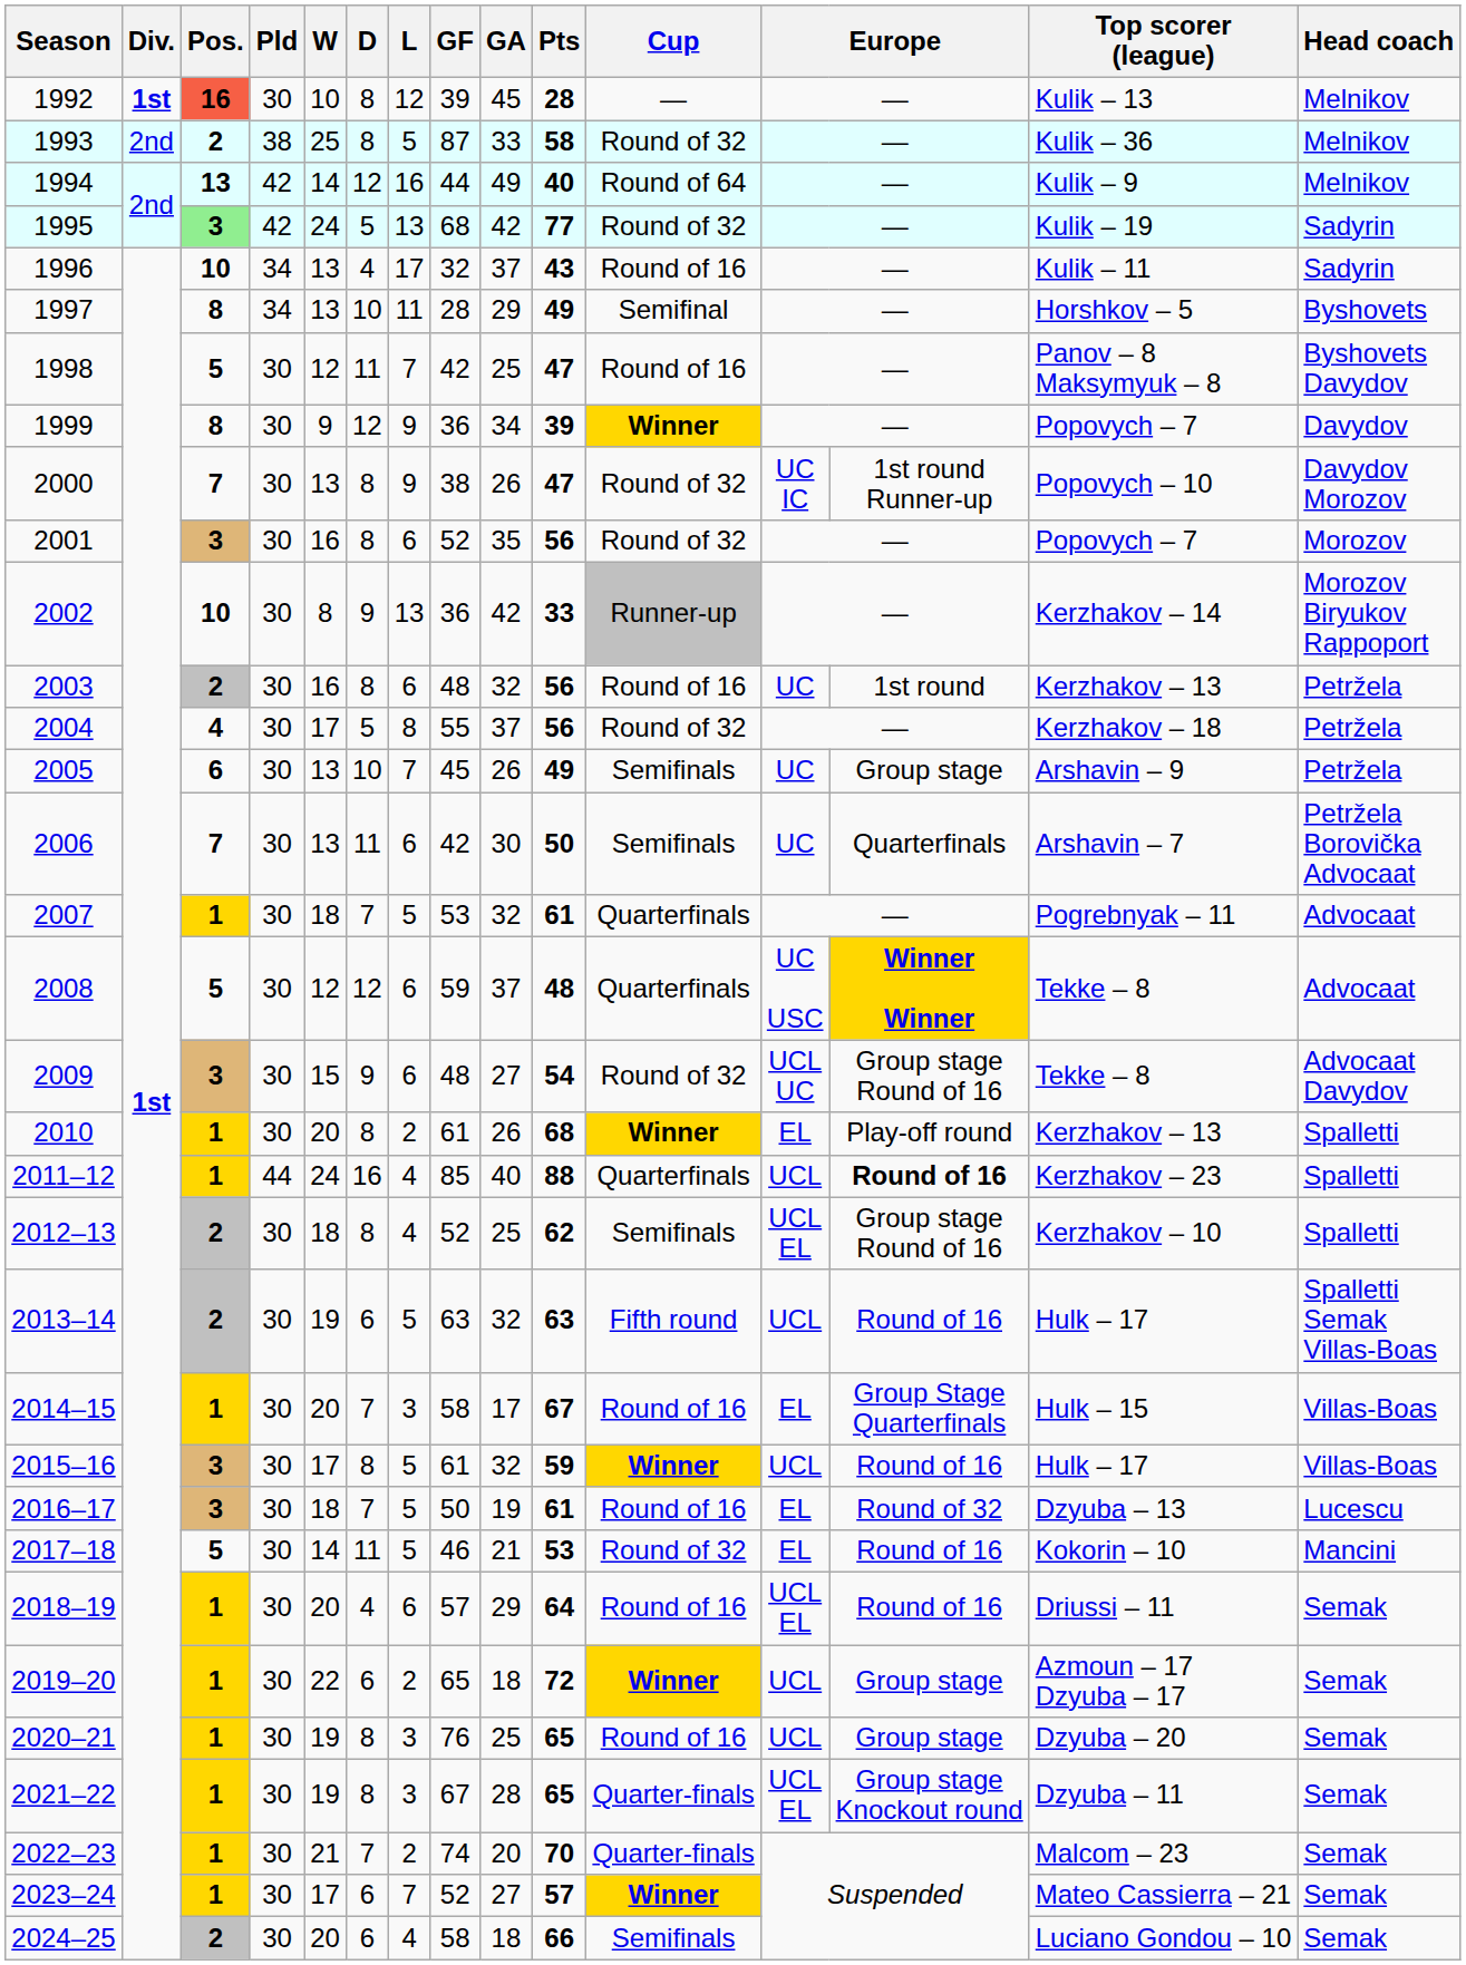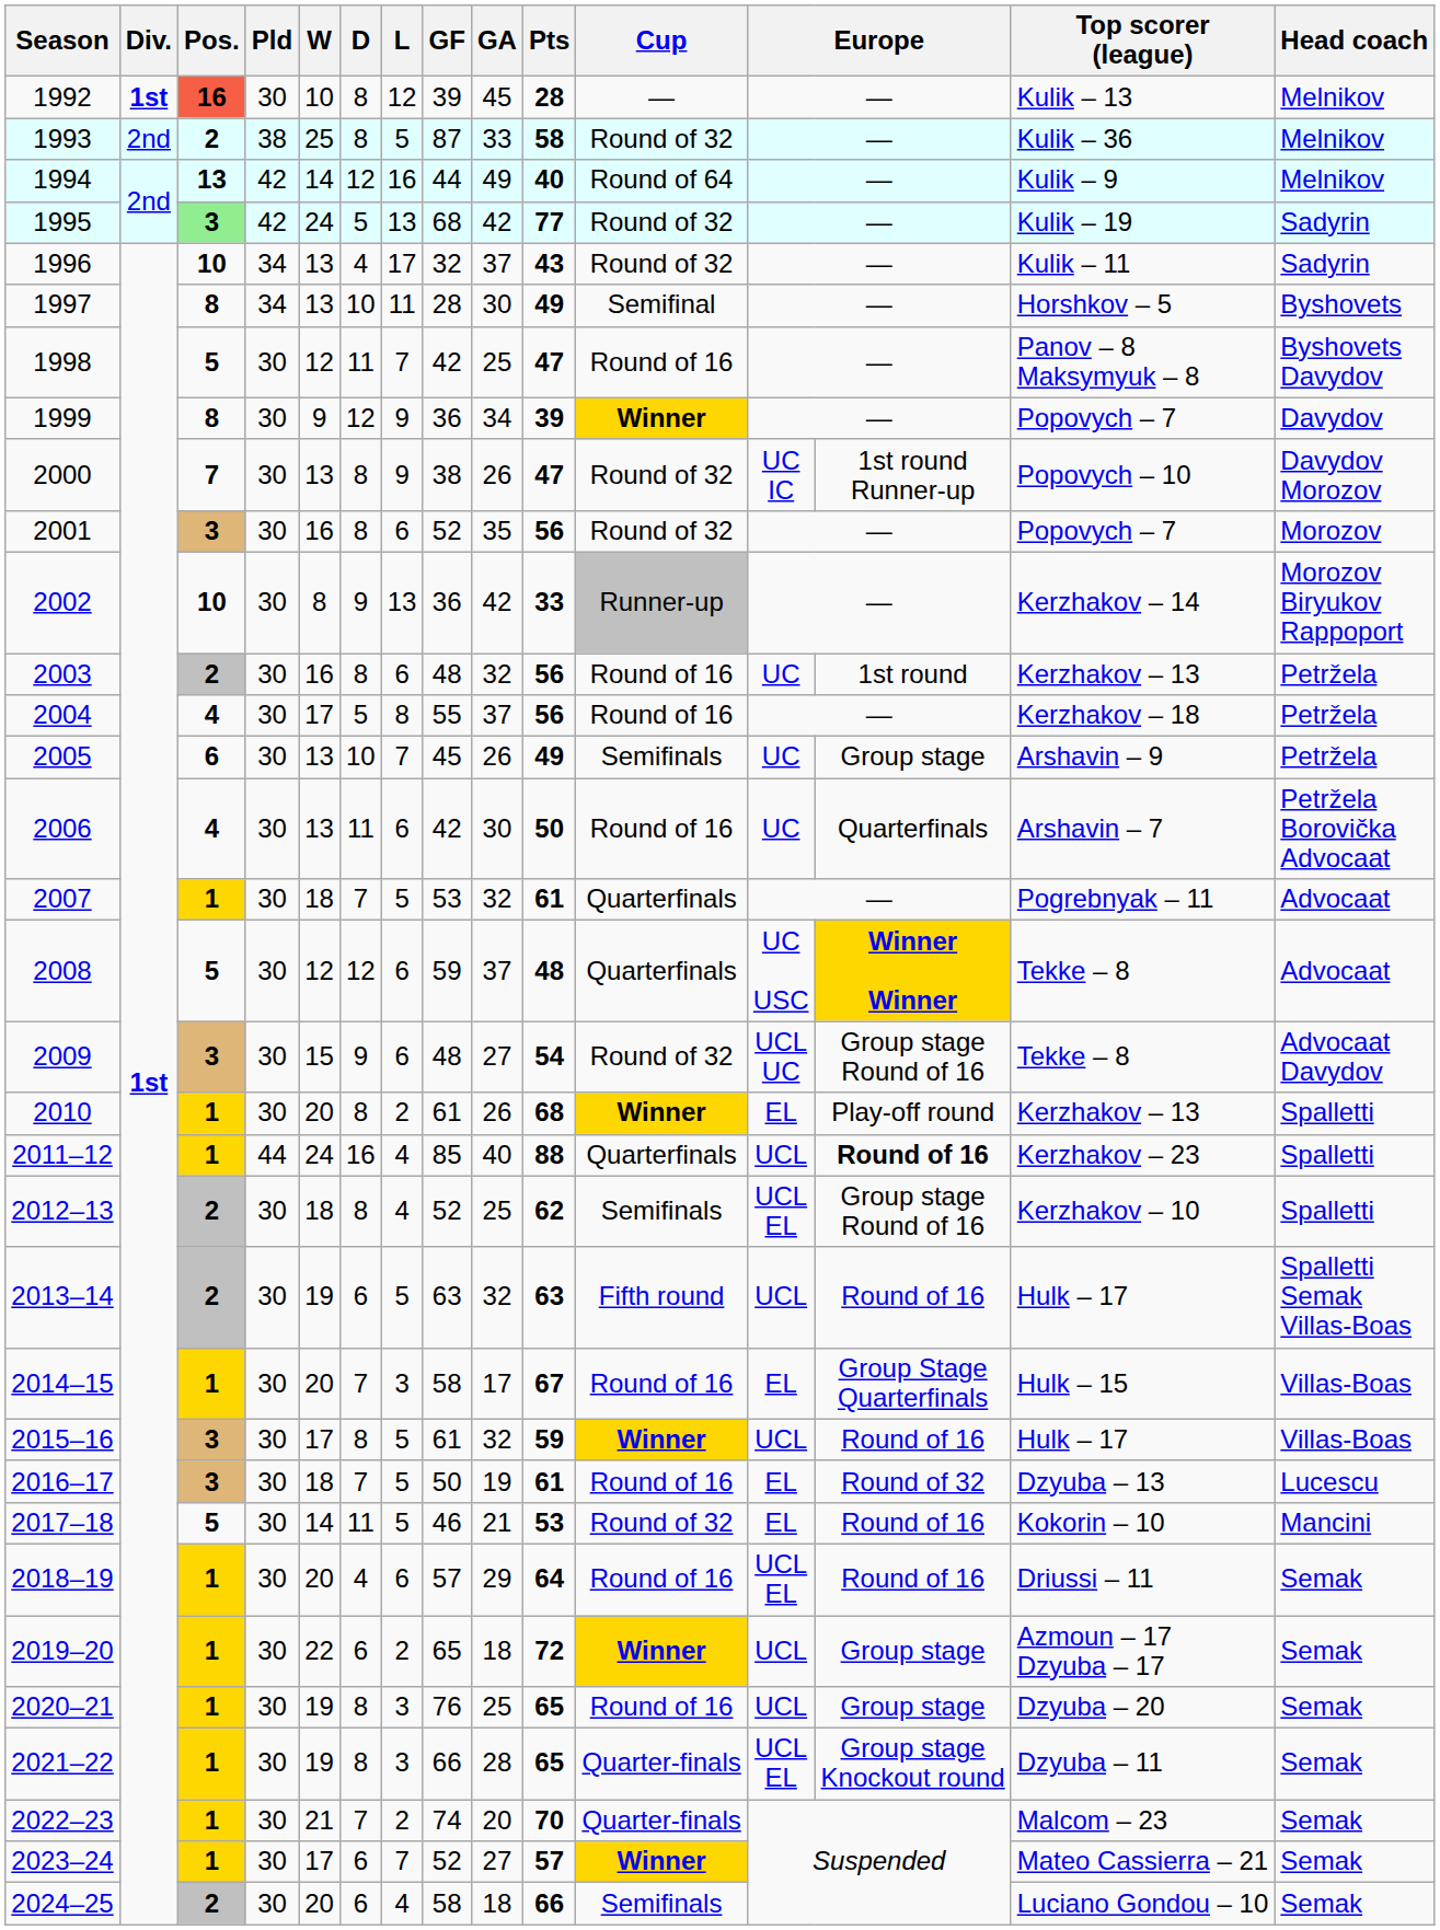1996 | Cup: Round of 16 -> Round of 32
1997 | GA: 29 -> 30
2004 | Cup: Round of 32 -> Round of 16
2006 | Pos.: 7 -> 4
2006 | Cup: Semifinals -> Round of 16
2021–22 | GF: 67 -> 66
